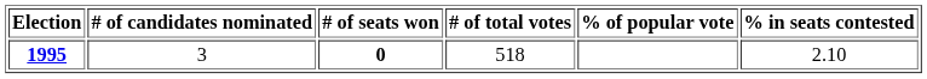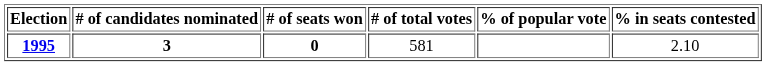1995 | # of candidates nominated: normal -> bold
1995 | # of total votes: 518 -> 581
